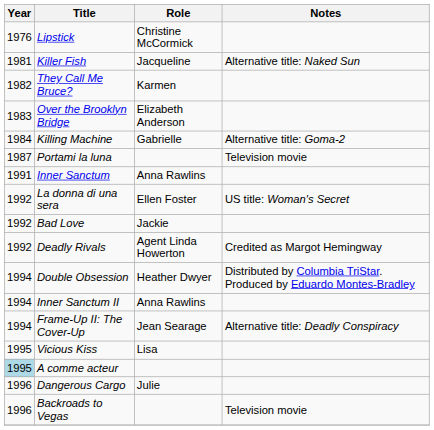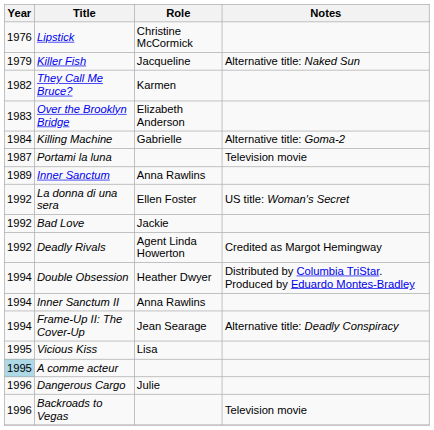Killer Fish | Year: 1981 -> 1979
Inner Sanctum | Year: 1991 -> 1989
